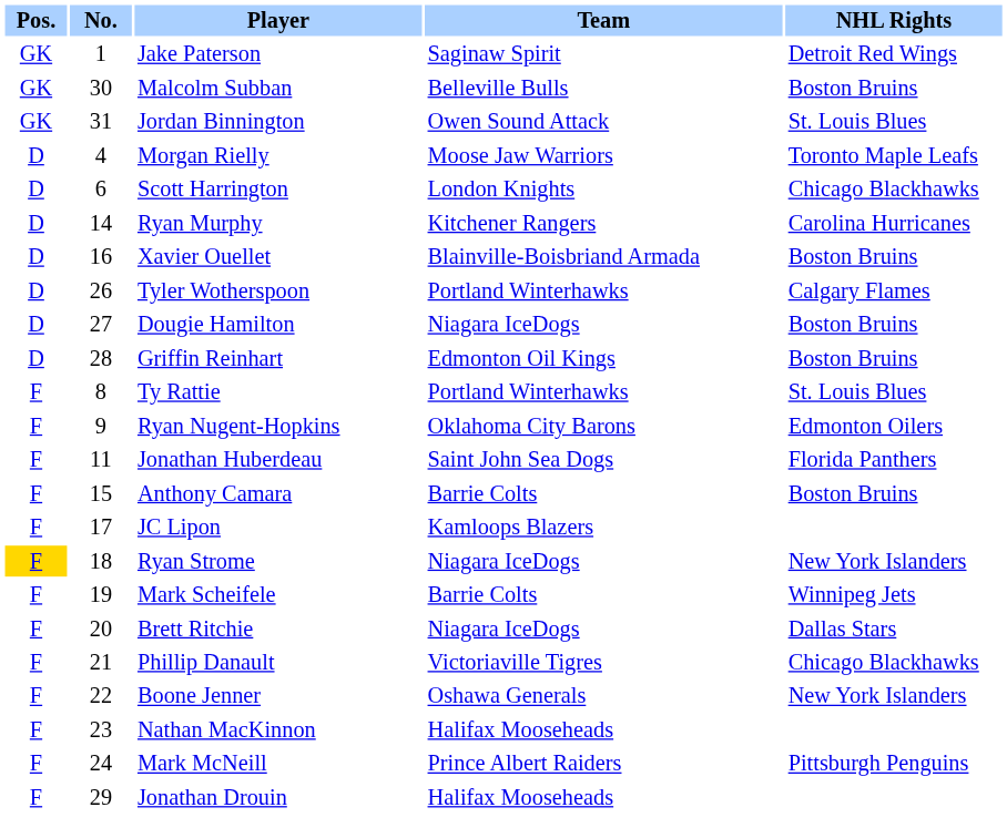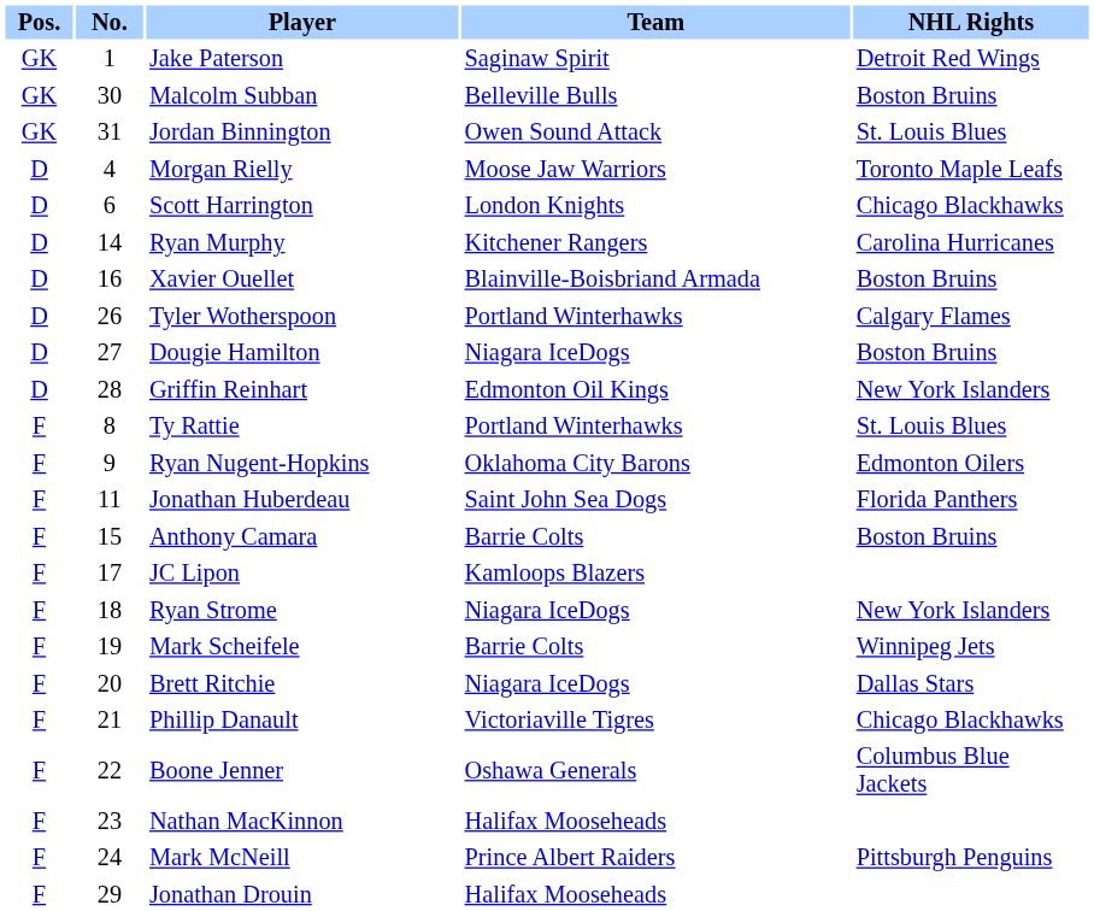Griffin Reinhart | NHL Rights: Boston Bruins -> New York Islanders
Ryan Strome | Pos.: gold background -> no background
Boone Jenner | NHL Rights: New York Islanders -> Columbus Blue Jackets
